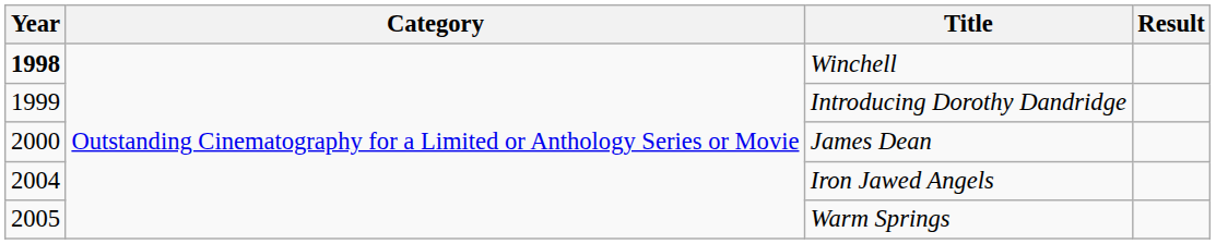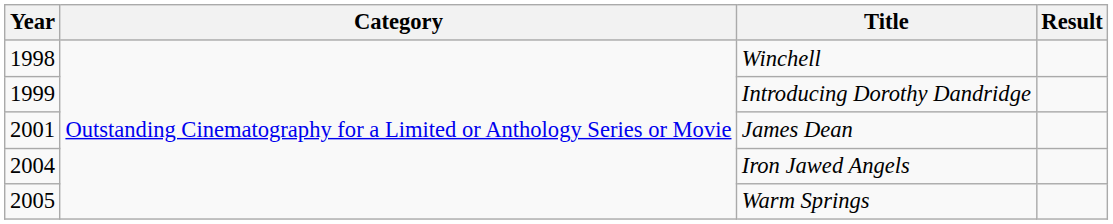Winchell | Year: bold -> normal
James Dean | Year: 2000 -> 2001
